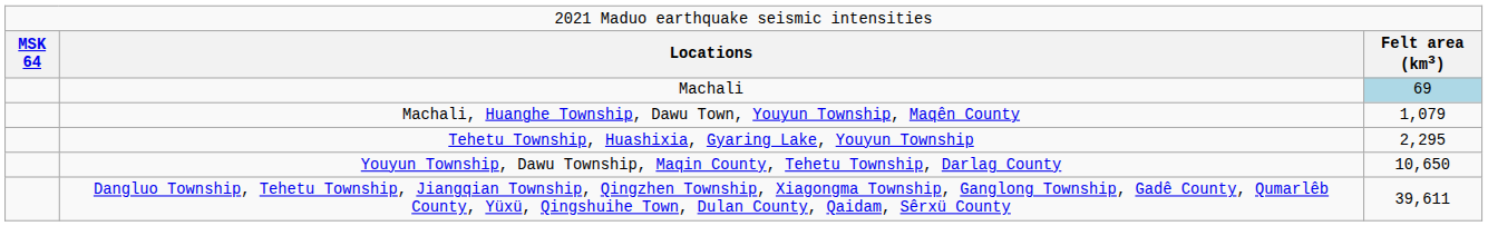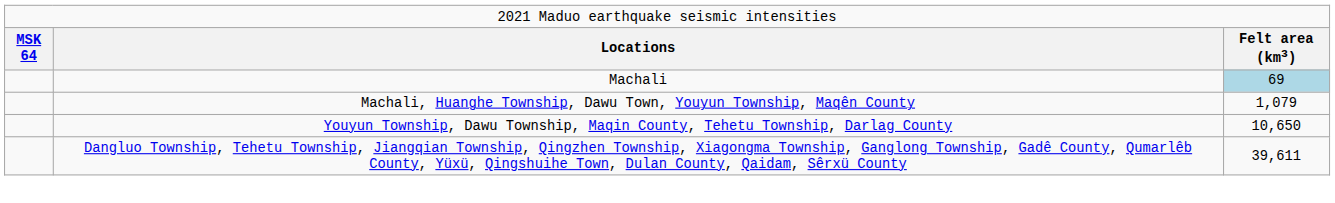- row: Tehetu Township, Huashixia, Gyaring Lake, Youyun Township | 2,295
